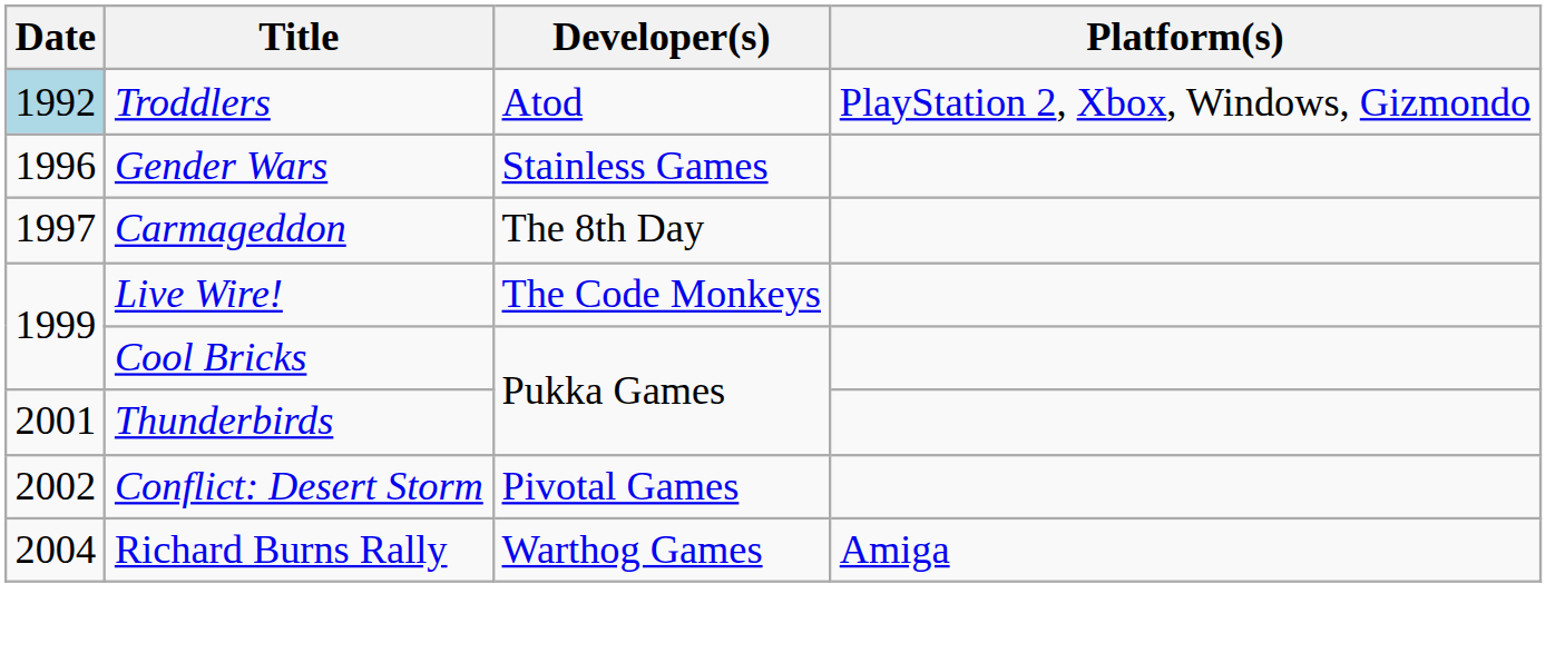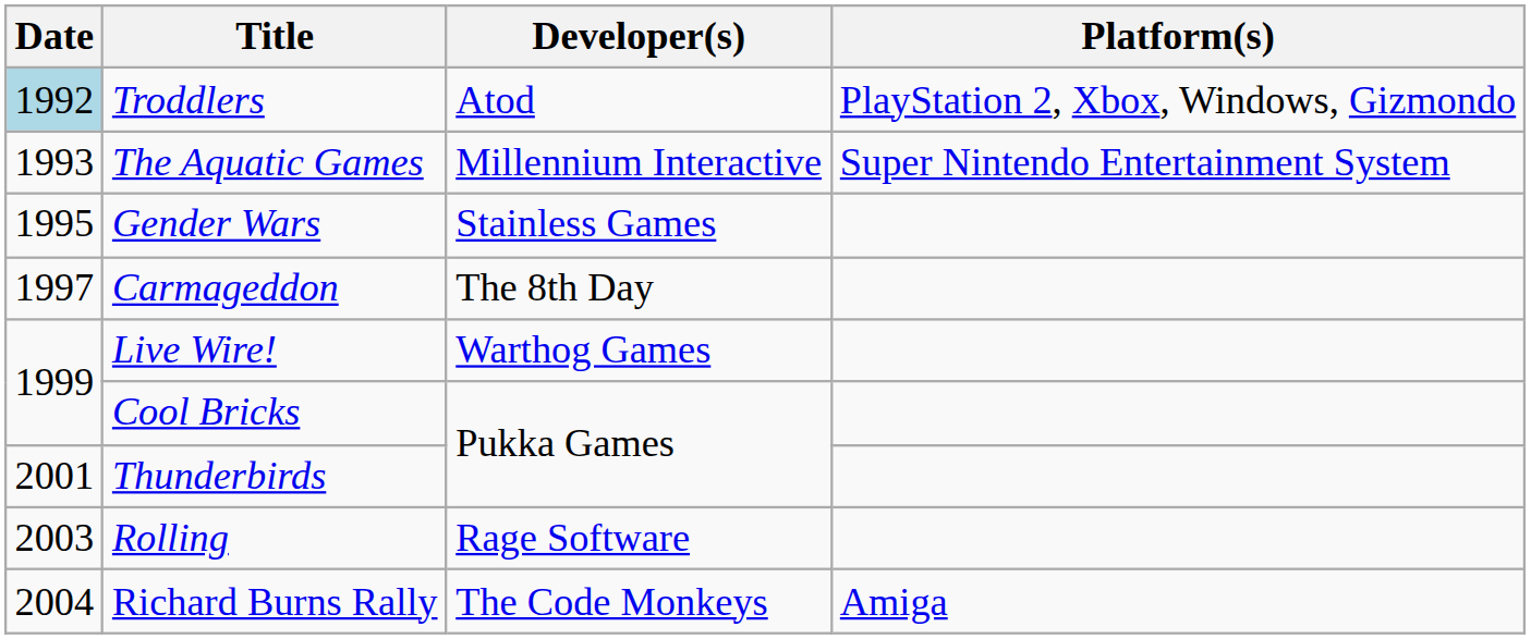+ row: 1993 | The Aquatic Games | Millennium Interactive | Super Nintendo Entertainment System
Gender Wars | Date: 1996 -> 1995
Live Wire! | Developer(s): The Code Monkeys -> Warthog Games
- row: 2002 | Conflict: Desert Storm | Pivotal Games
+ row: 2003 | Rolling | Rage Software
Richard Burns Rally | Developer(s): Warthog Games -> The Code Monkeys
